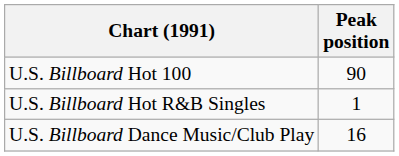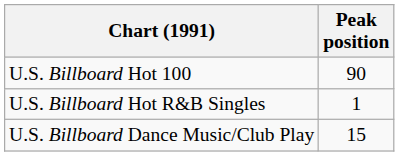U.S. Billboard Dance Music/Club Play | Peak position: 16 -> 15
